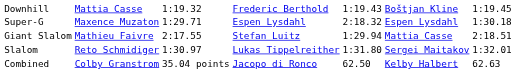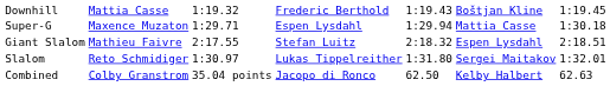Super-G | column 5: 2:18.32 -> 1:29.94
Super-G | column 6: Espen Lysdahl -> Mattia Casse
Giant Slalom | column 5: 1:29.94 -> 2:18.32
Giant Slalom | column 6: Mattia Casse -> Espen Lysdahl
